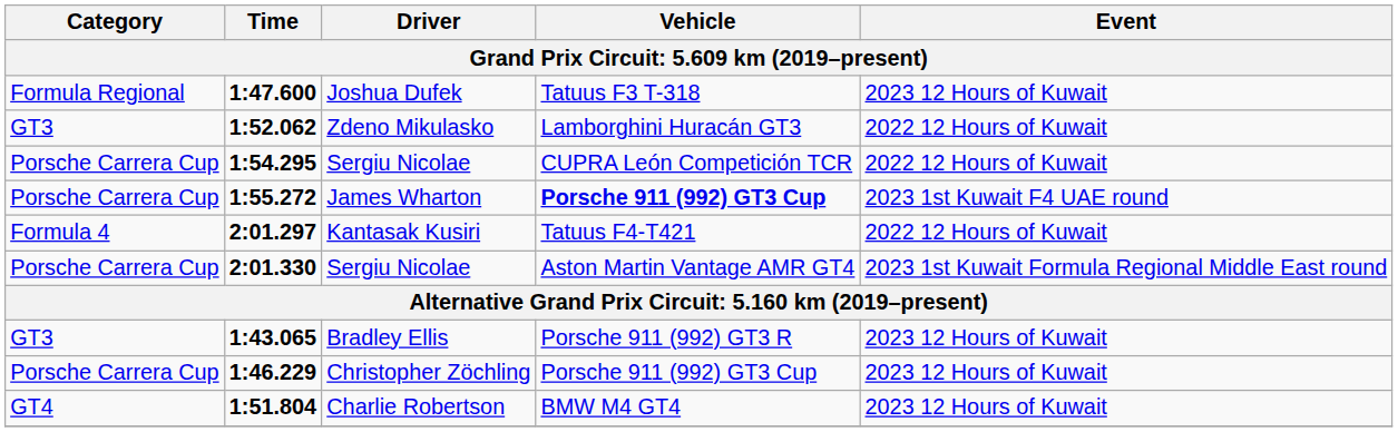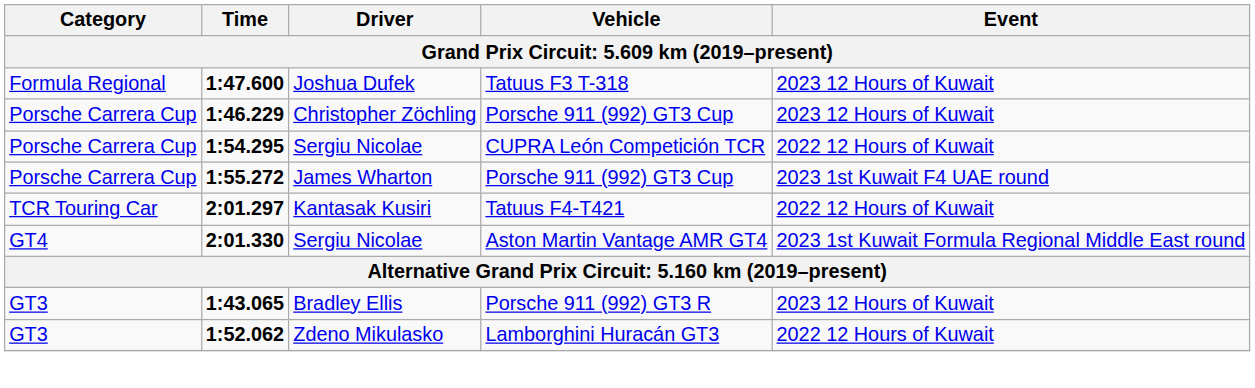rows swapped: 1:52.062 <-> 1:46.229
1:55.272 | Vehicle: bold -> normal
2:01.297 | Category: Formula 4 -> TCR Touring Car
2:01.330 | Category: Porsche Carrera Cup -> GT4
- row: GT4 | 1:51.804 | Charlie Robertson | BMW M4 GT4 | 2023 12 Hours of Kuwait
